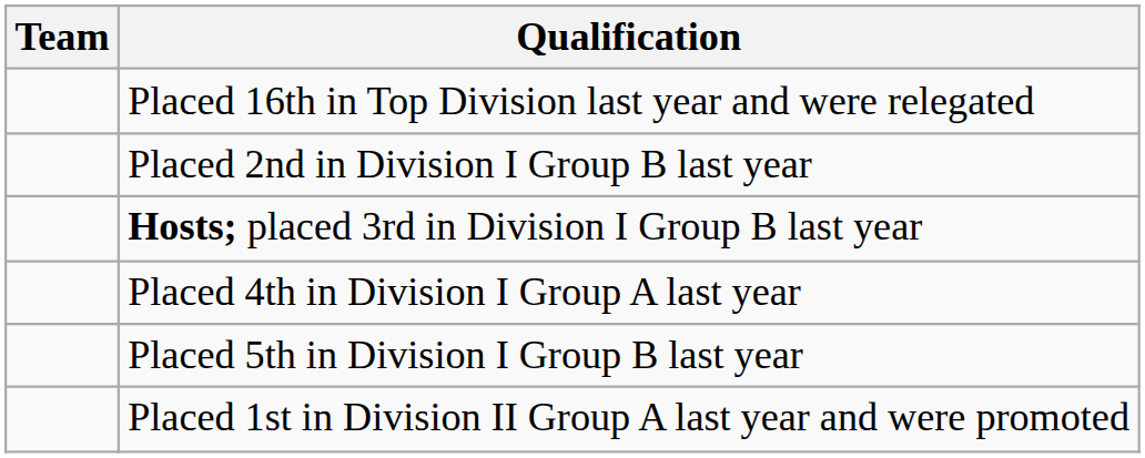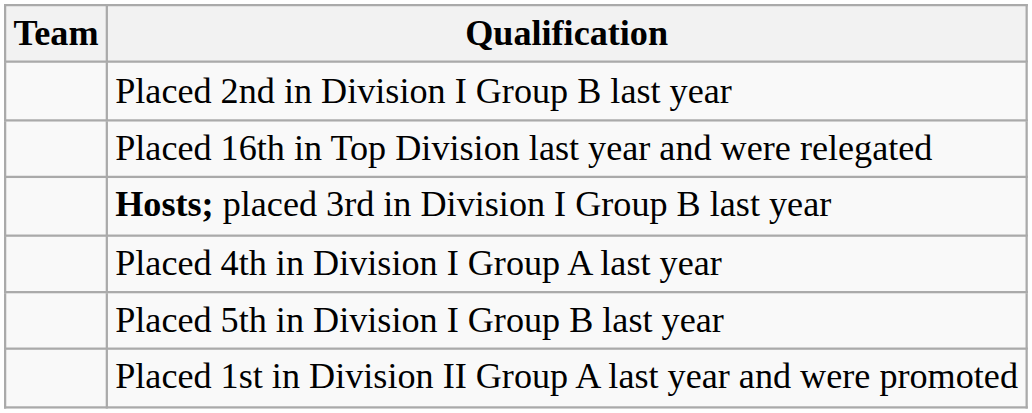rows swapped: Placed 16th in Top Division last year and were relegated <-> Placed 2nd in Division I Group B last year
